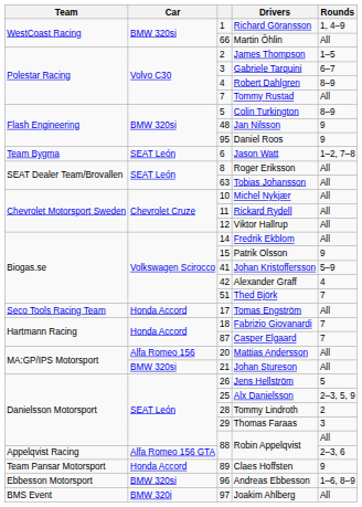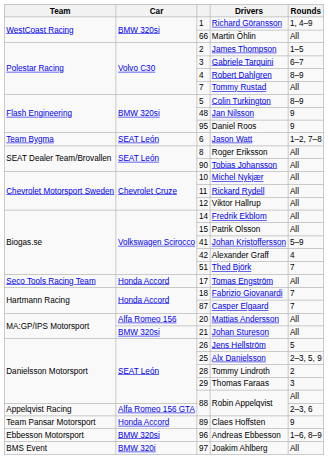Tobias Johansson | column 3: 63 -> 90
Patrik Olsson | Rounds: 9 -> All
